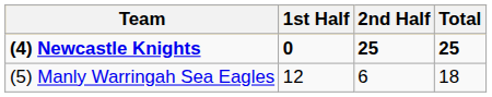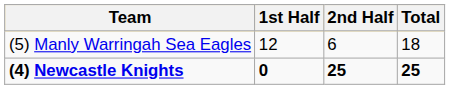rows swapped: (4) Newcastle Knights <-> (5) Manly Warringah Sea Eagles
